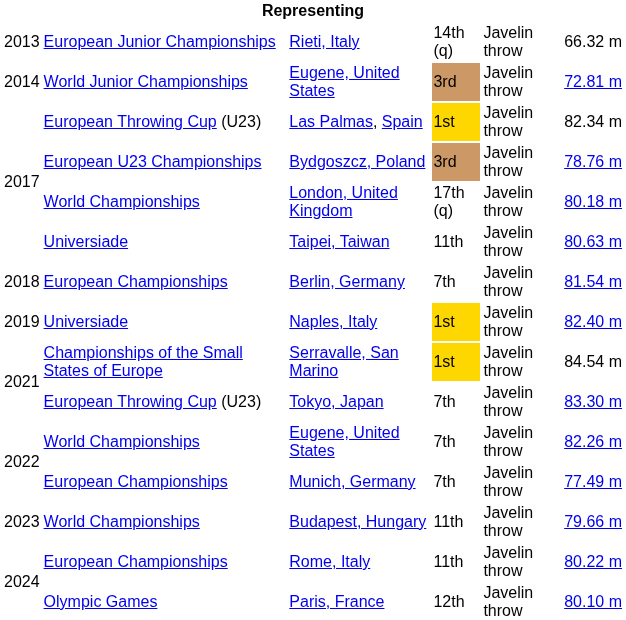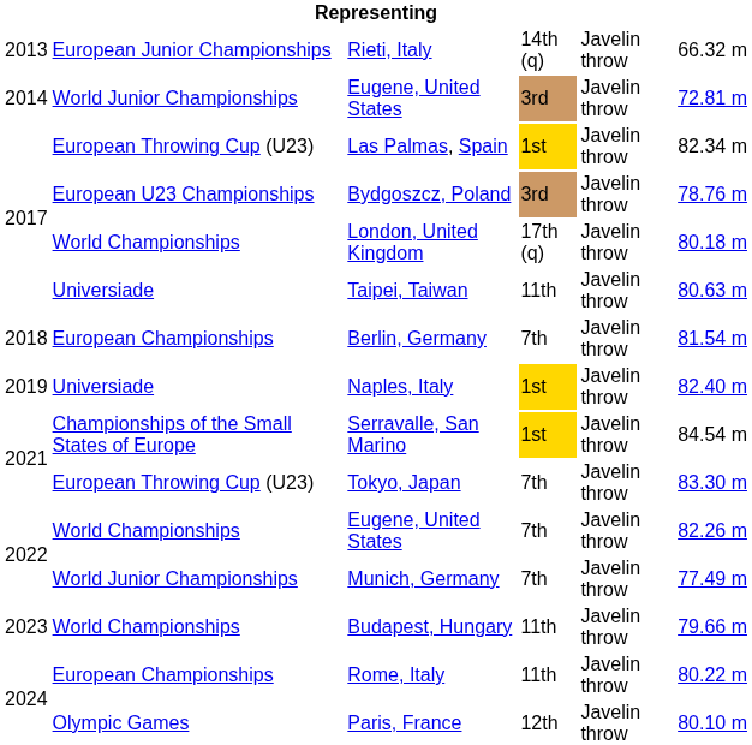Munich, Germany | column 2: European Championships -> World Junior Championships
